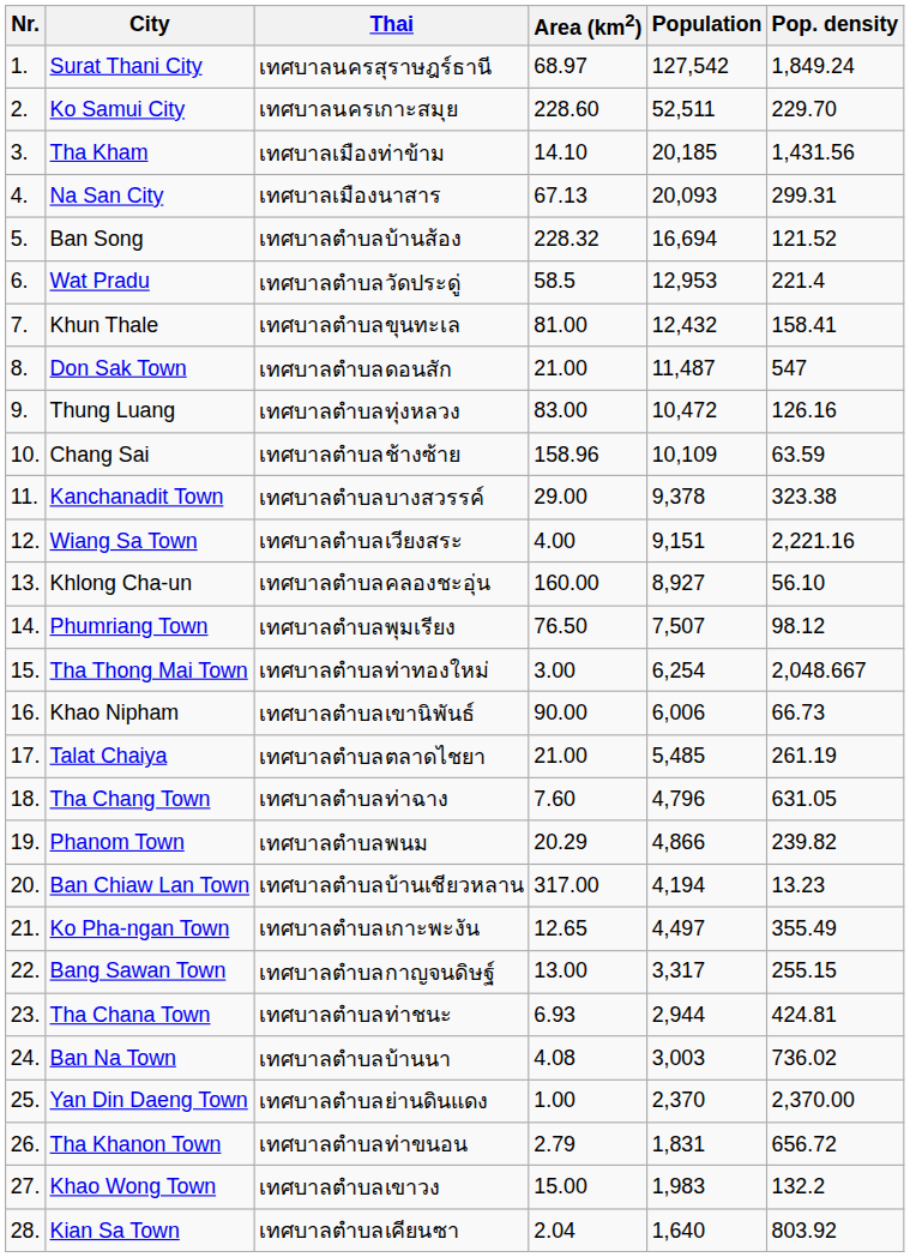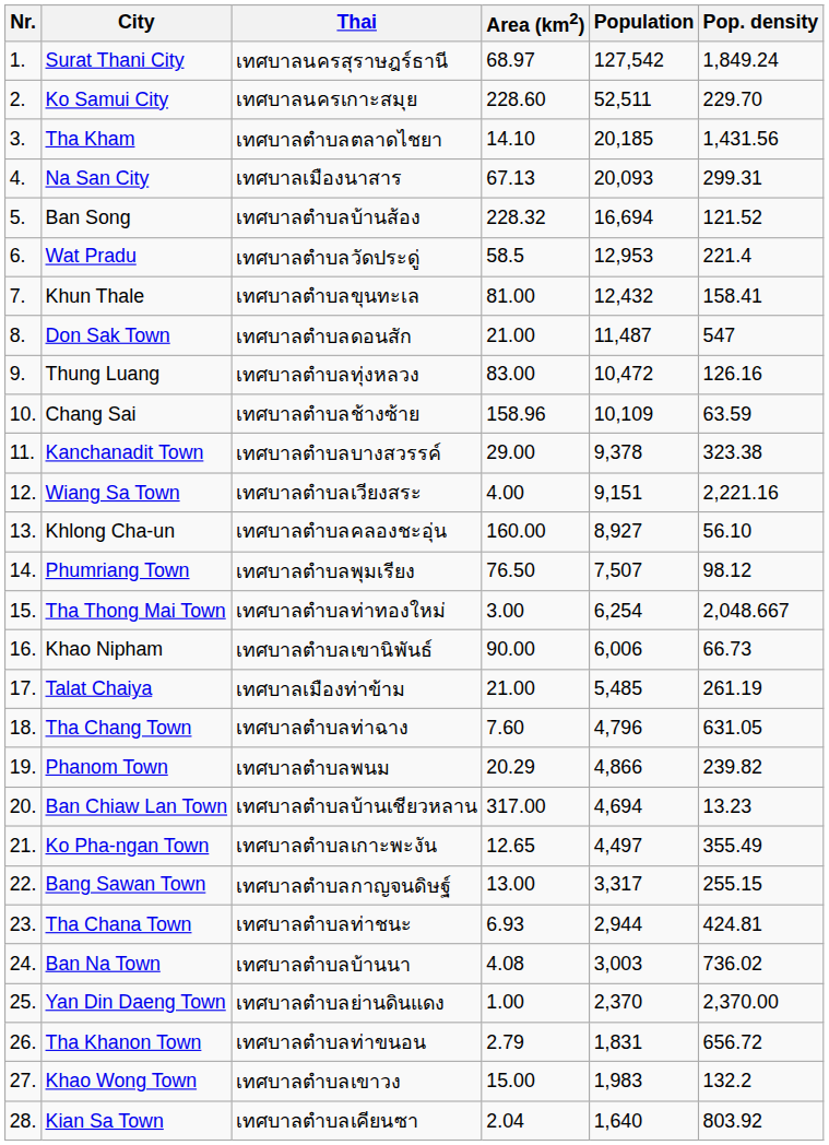Tha Kham | Thai: เทศบาลเมืองท่าข้าม -> เทศบาลตำบลตลาดไชยา
Talat Chaiya | Thai: เทศบาลตำบลตลาดไชยา -> เทศบาลเมืองท่าข้าม
Ban Chiaw Lan Town | Population: 4,194 -> 4,694
